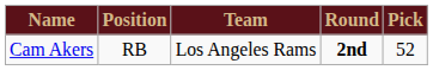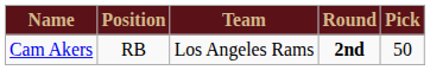Cam Akers | Pick: 52 -> 50
